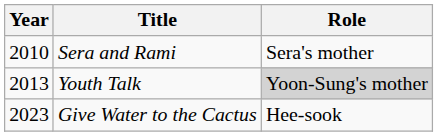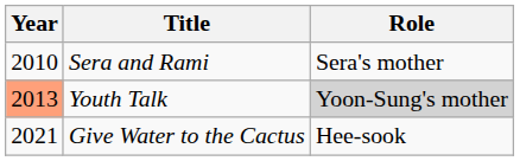Youth Talk | Year: no background -> lightsalmon background
Give Water to the Cactus | Year: 2023 -> 2021
